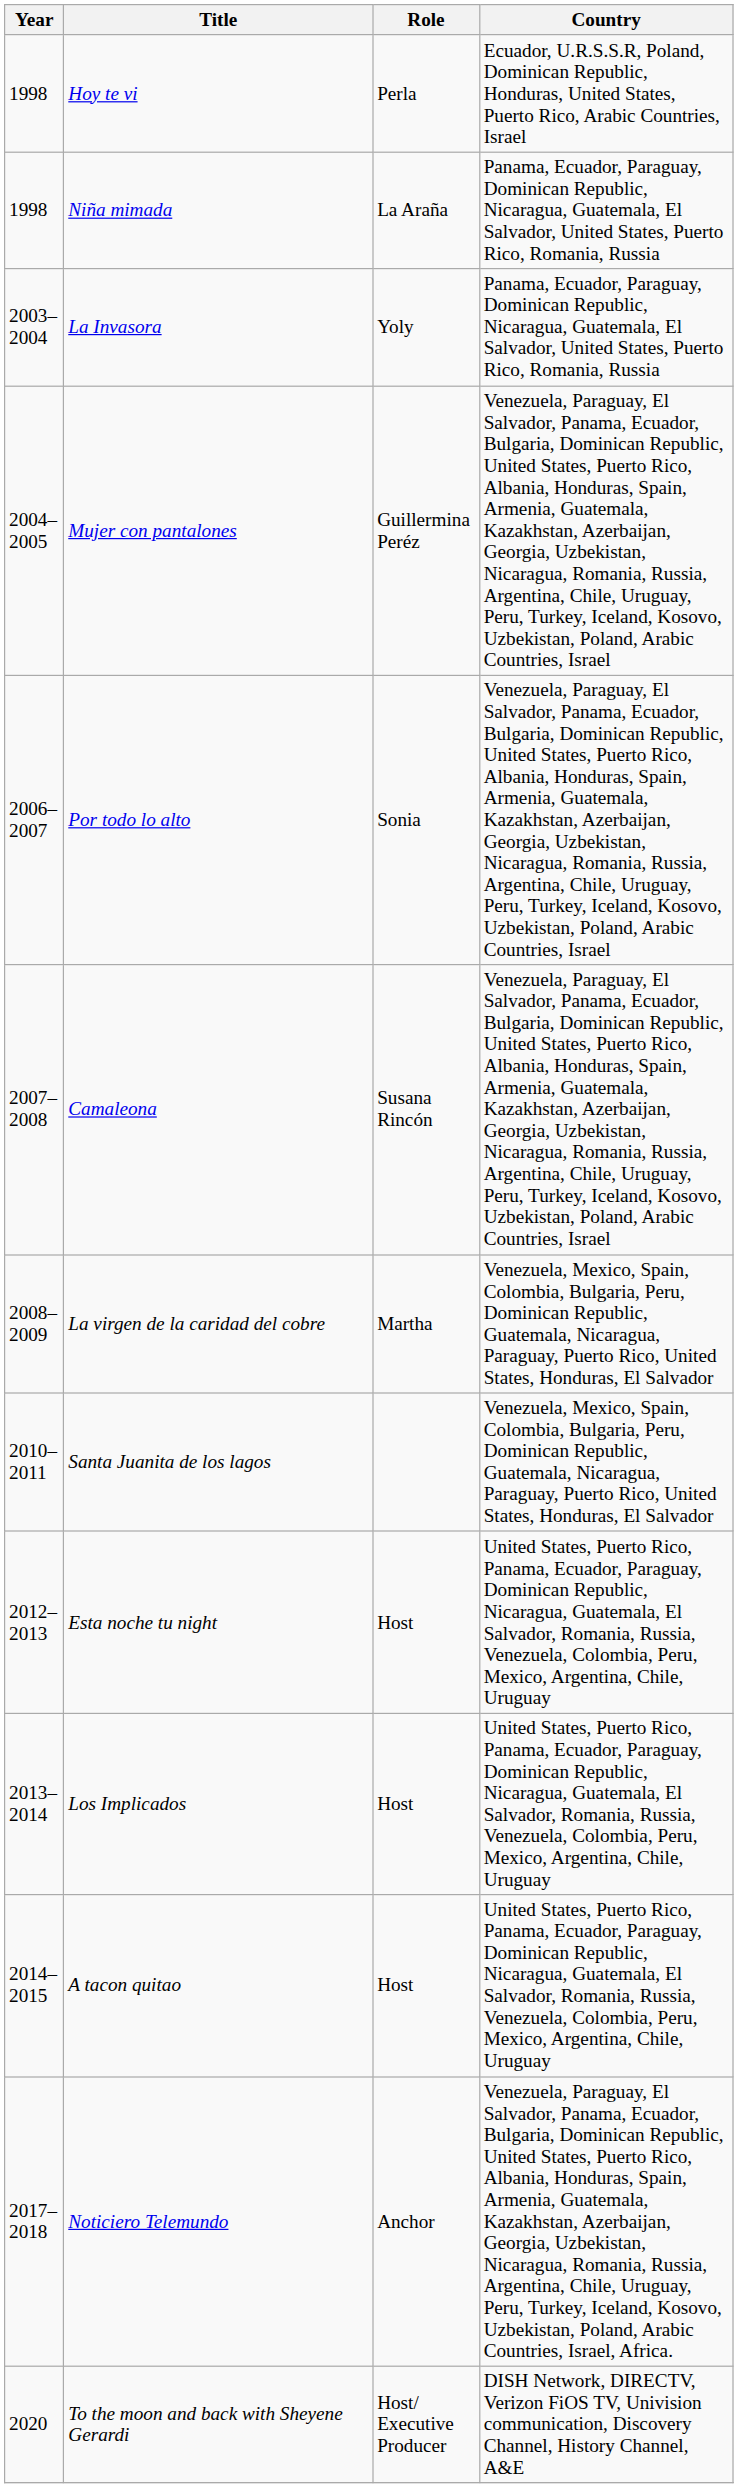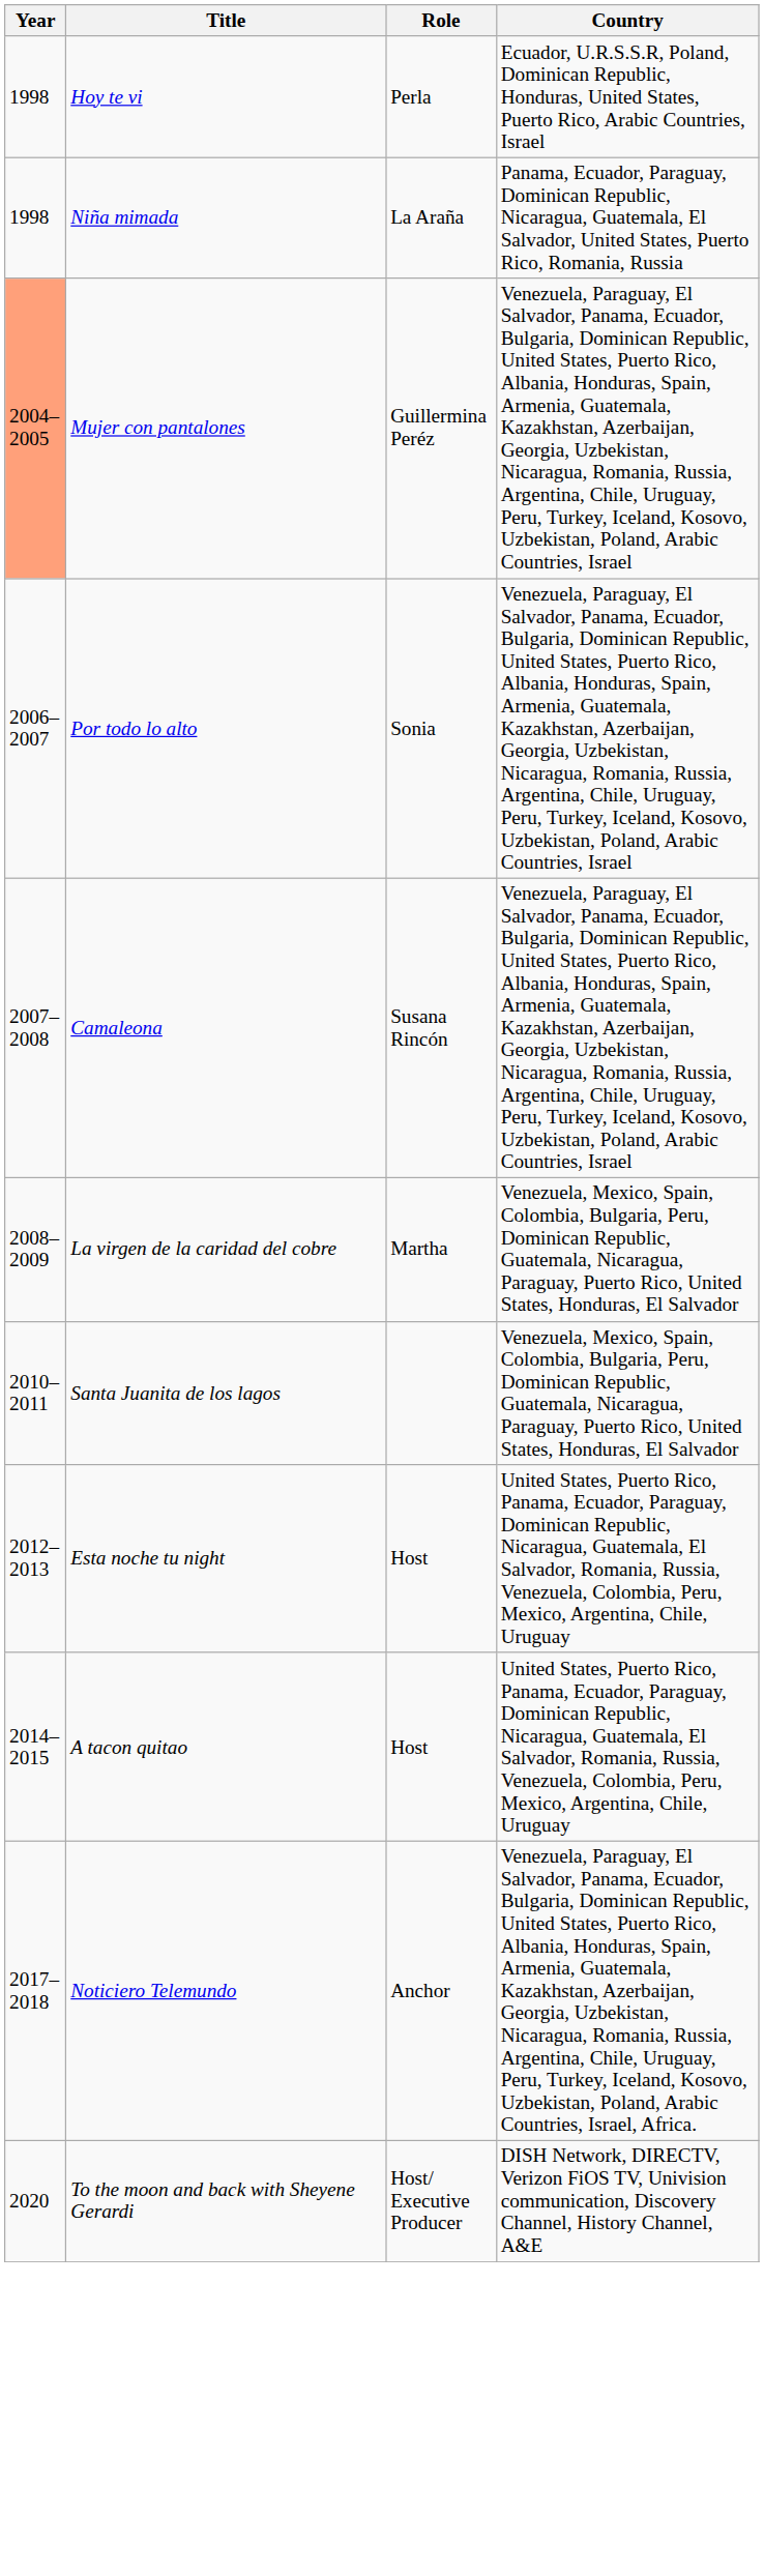- row: 2003–2004 | La Invasora | Yoly | Panama, Ecuador, Paraguay, Dominican Republic, Nicaragua, Guatemala, El Salvador, United States, Puerto Rico, Romania, Russia
Mujer con pantalones | Year: no background -> lightsalmon background
- row: 2013–2014 | Los Implicados | Host | United States, Puerto Rico, Panama, Ecuador, Paraguay, Dominican Republic, Nicaragua, Guatemala, El Salvador, Romania, Russia, Venezuela, Colombia, Peru, Mexico, Argentina, Chile, Uruguay
